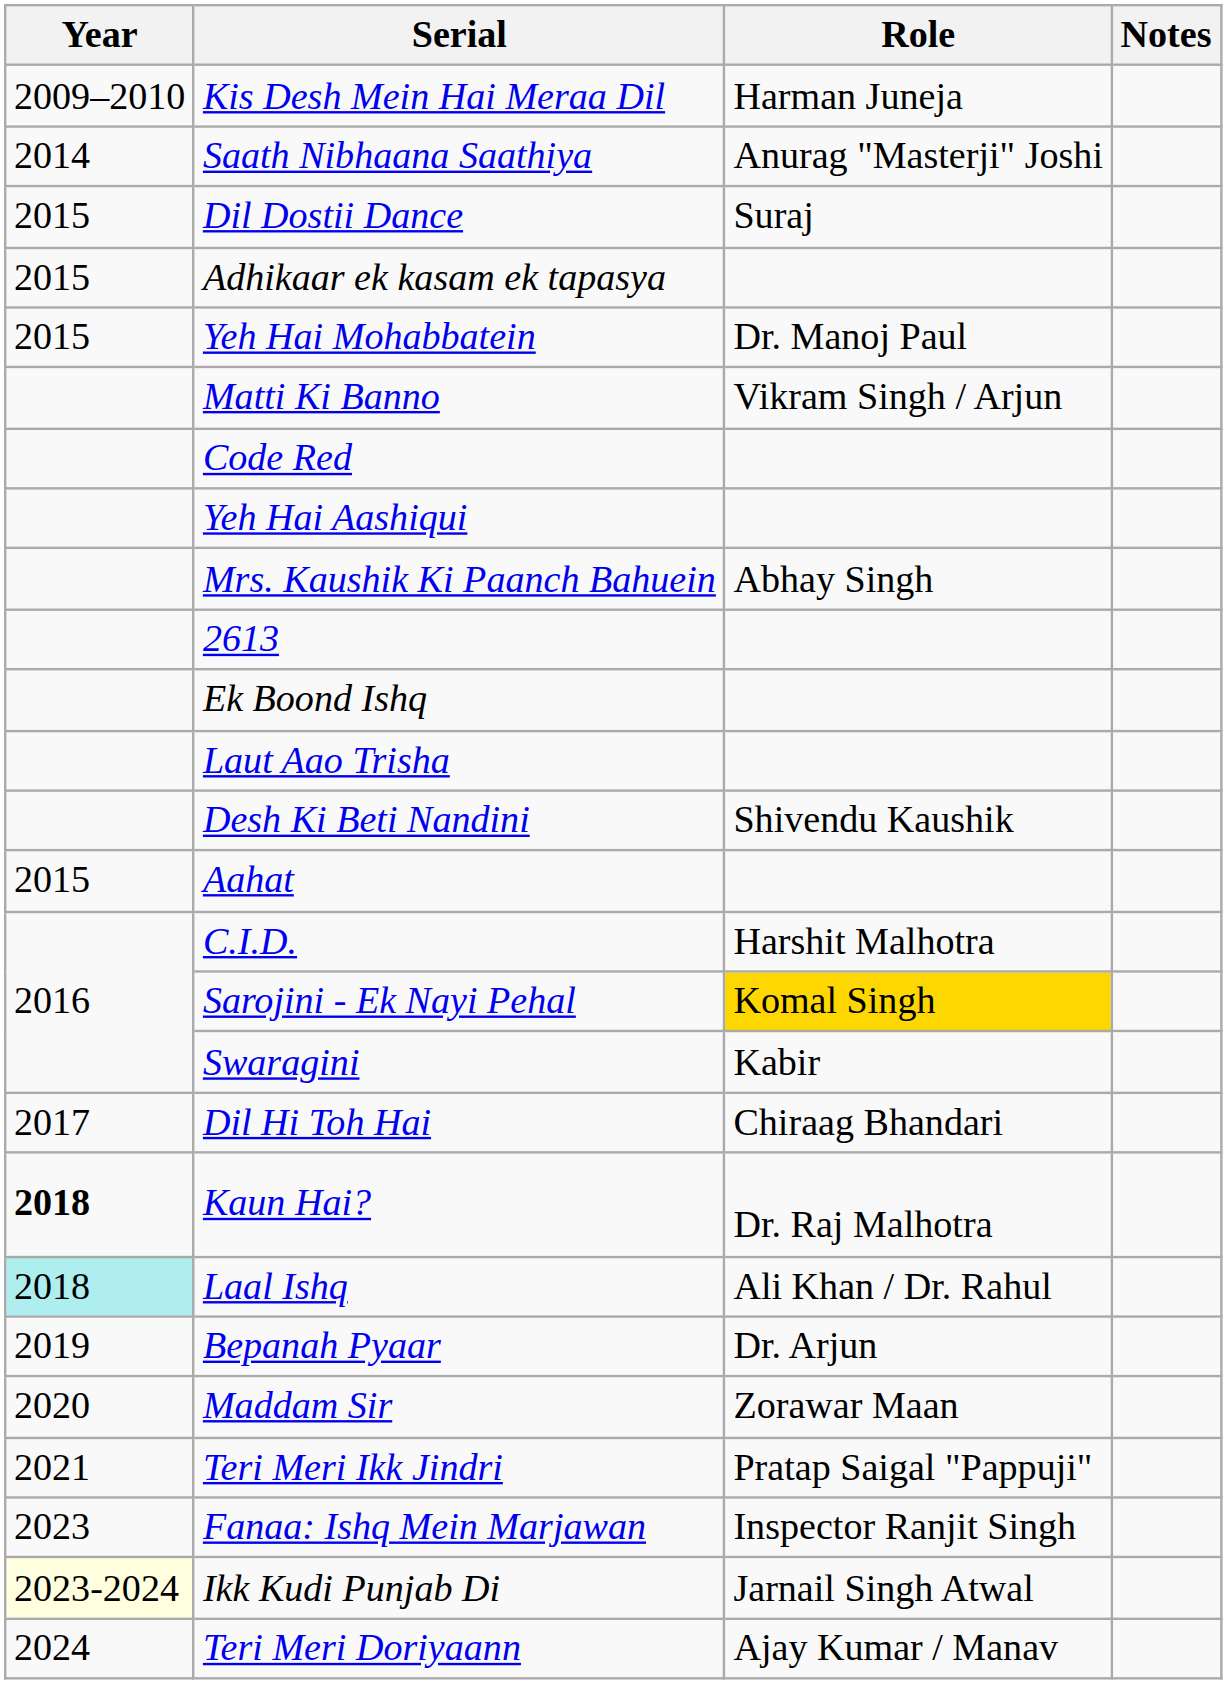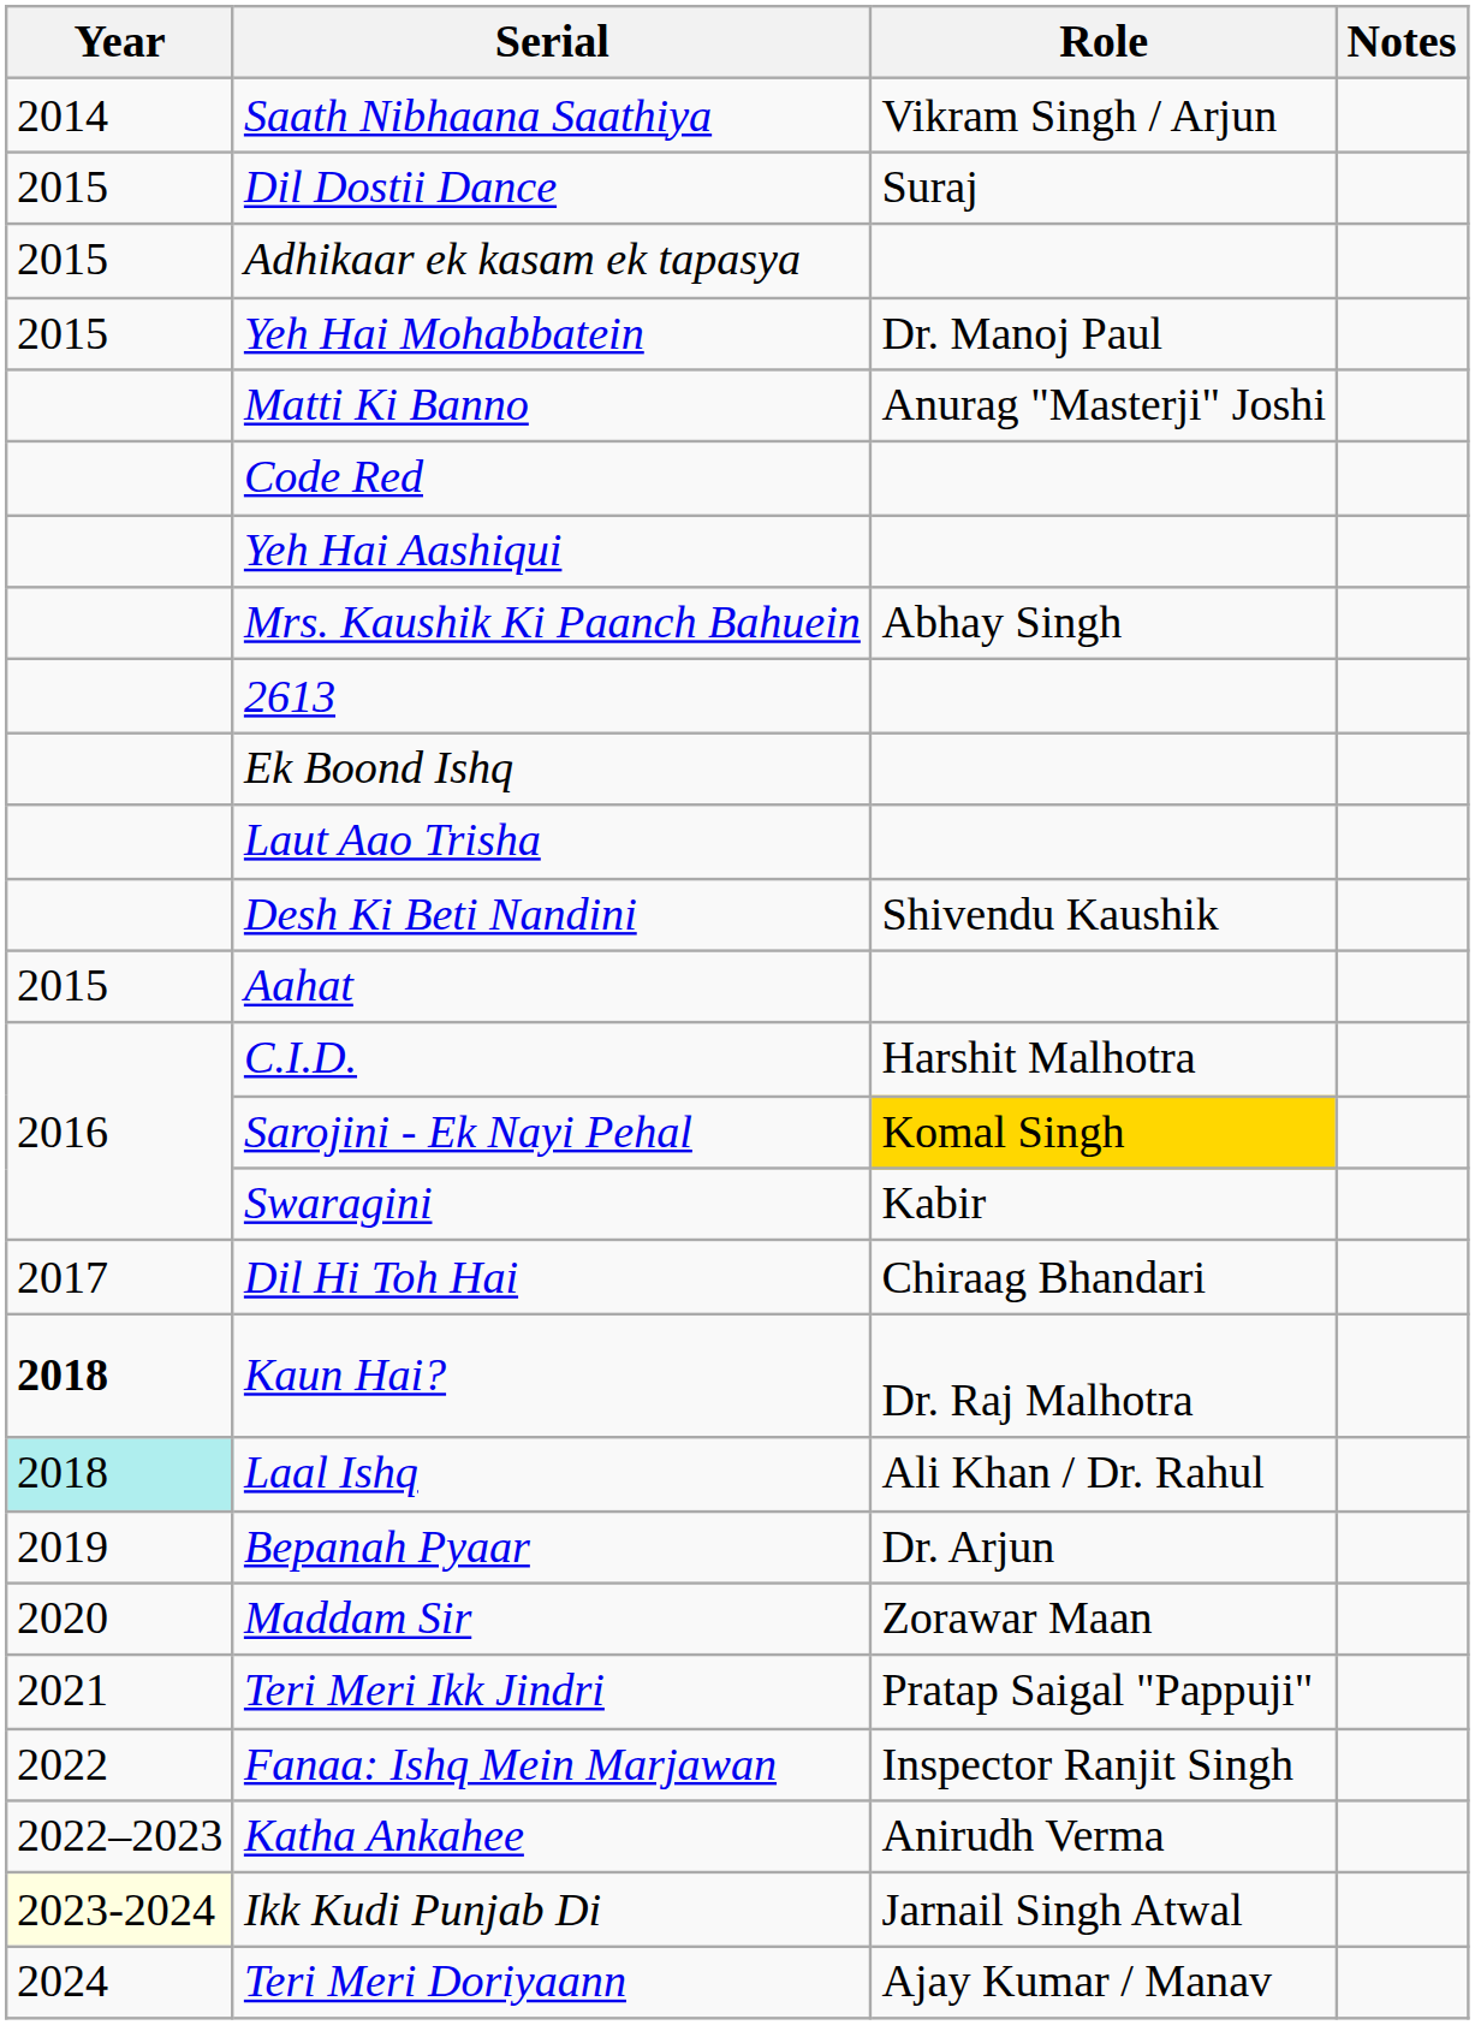- row: 2009–2010 | Kis Desh Mein Hai Meraa Dil | Harman Juneja
Saath Nibhaana Saathiya | Role: Anurag "Masterji" Joshi -> Vikram Singh / Arjun
Matti Ki Banno | Role: Vikram Singh / Arjun -> Anurag "Masterji" Joshi
Fanaa: Ishq Mein Marjawan | Year: 2023 -> 2022
+ row: 2022–2023 | Katha Ankahee | Anirudh Verma
